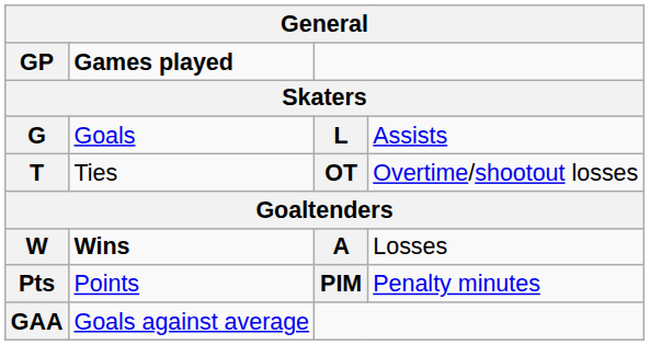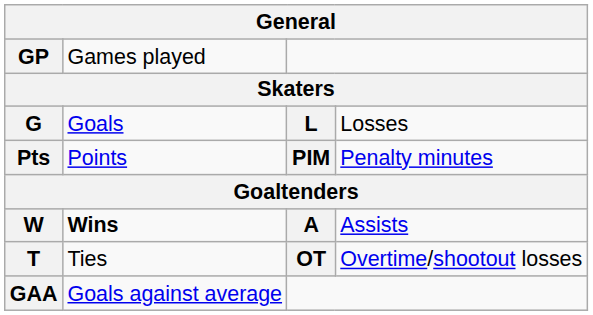GP | column 2: bold -> normal
G | column 4: Assists -> Losses
rows swapped: Pts <-> T
W | column 4: Losses -> Assists
